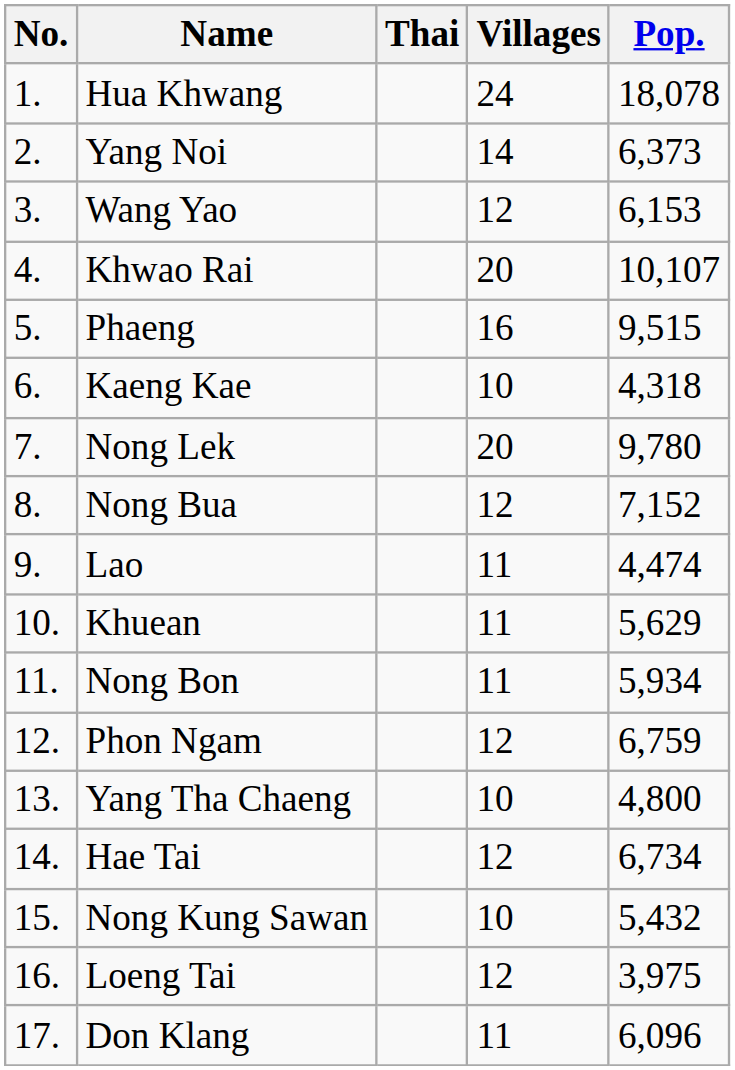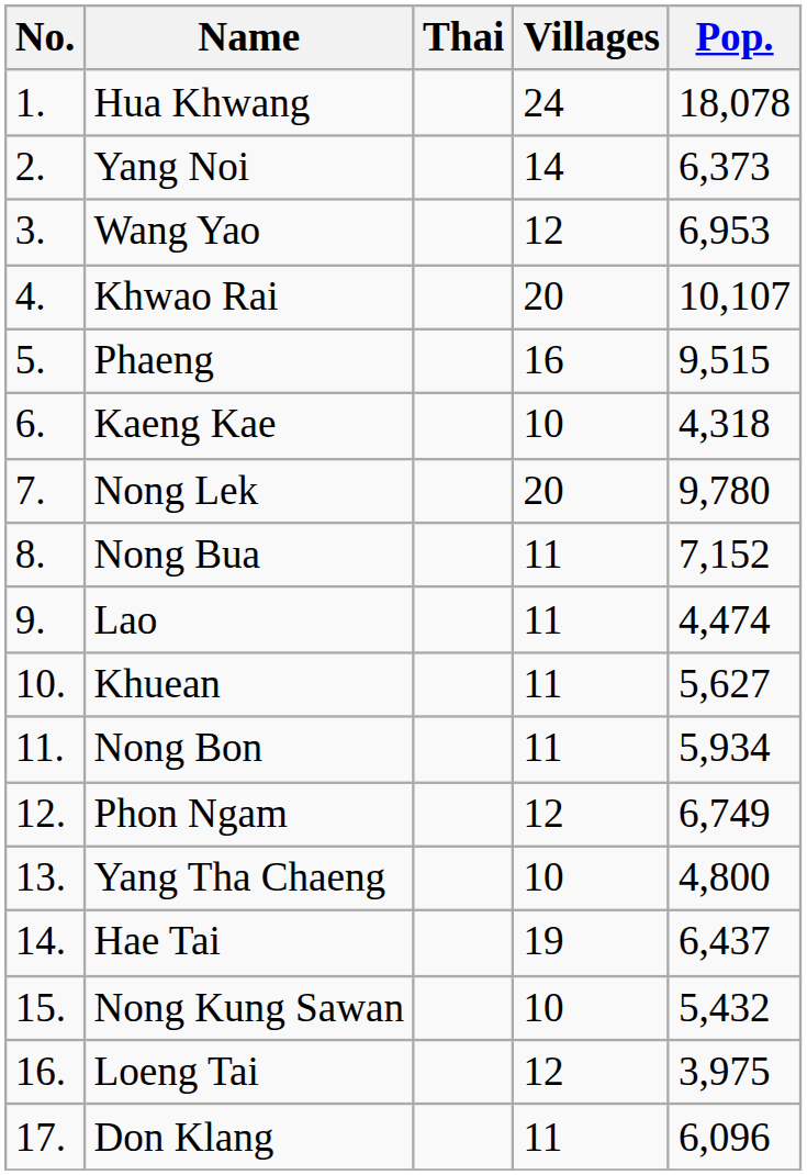Wang Yao | Pop.: 6,153 -> 6,953
Nong Bua | Villages: 12 -> 11
Khuean | Pop.: 5,629 -> 5,627
Phon Ngam | Pop.: 6,759 -> 6,749
Hae Tai | Villages: 12 -> 19
Hae Tai | Pop.: 6,734 -> 6,437
